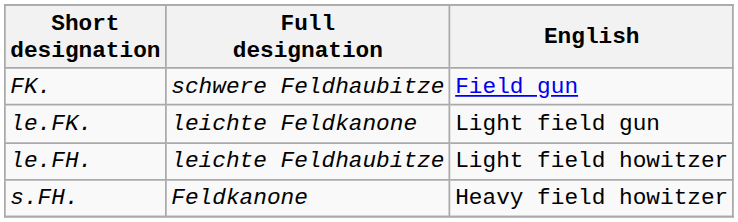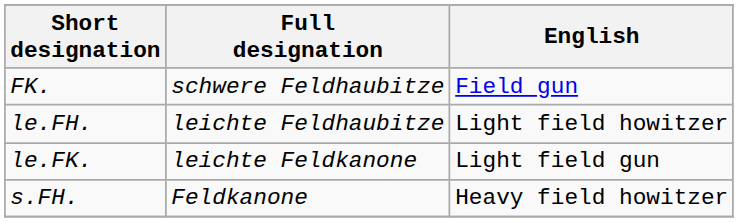rows swapped: le.FK. <-> le.FH.
